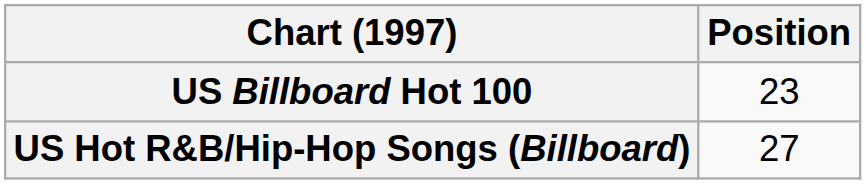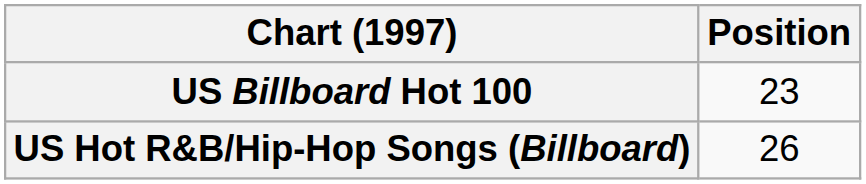US Hot R&B/Hip-Hop Songs (Billboard) | Position: 27 -> 26
